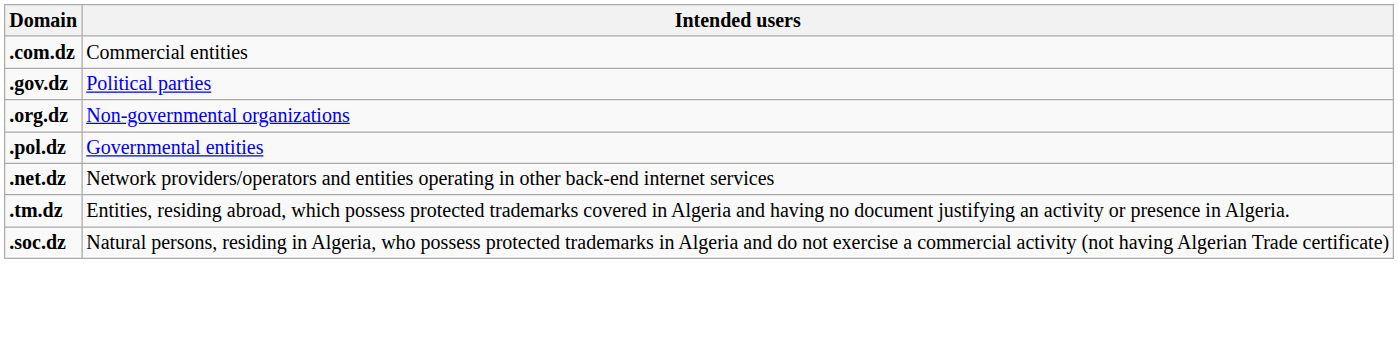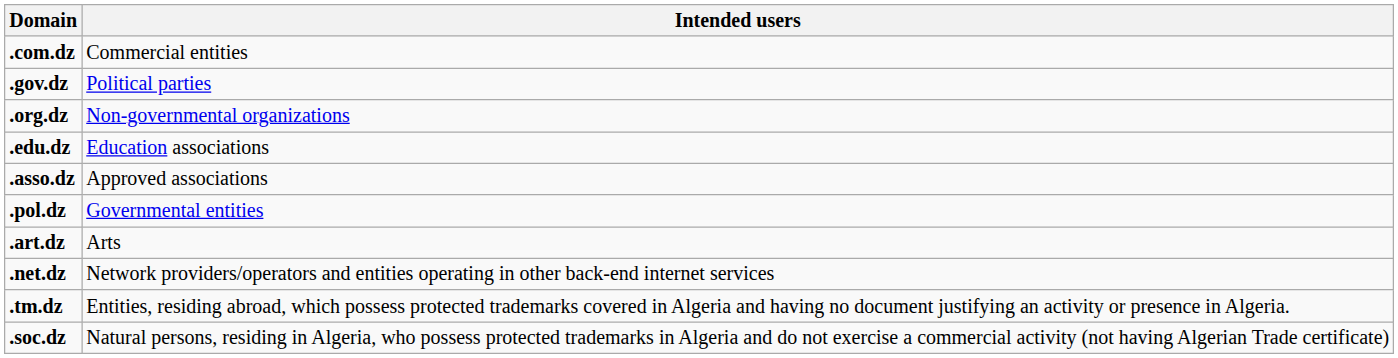+ row: .edu.dz | Education associations
+ row: .asso.dz | Approved associations
+ row: .art.dz | Arts
